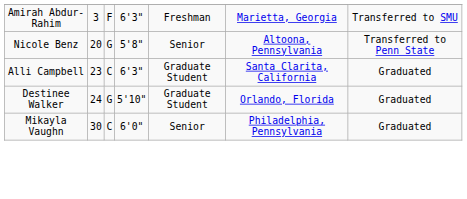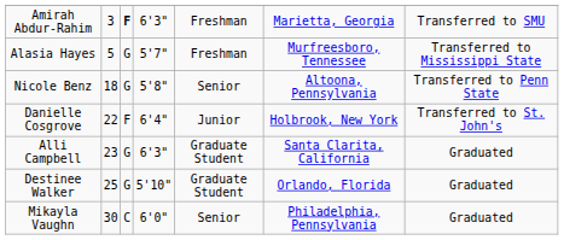Amirah Abdur-Rahim | column 3: normal -> bold
+ row: Alasia Hayes | 5 | G | 5'7" | Freshman | Murfreesboro, Tennessee | Transferred to Mississippi State
Nicole Benz | column 2: 20 -> 18
+ row: Danielle Cosgrove | 22 | F | 6'4" | Junior | Holbrook, New York | Transferred to St. John's
Alli Campbell | column 3: C -> G
Destinee Walker | column 2: 24 -> 25
